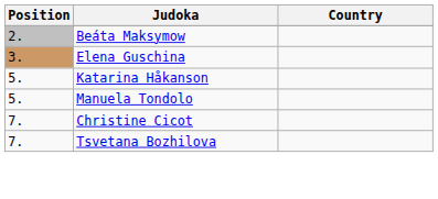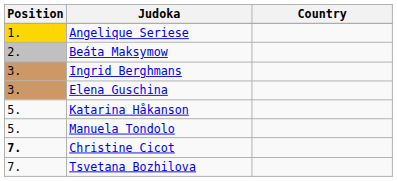+ row: 1. | Angelique Seriese
+ row: 3. | Ingrid Berghmans
Christine Cicot | Position: normal -> bold
